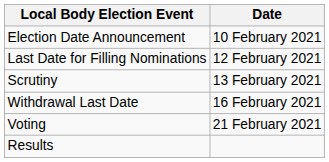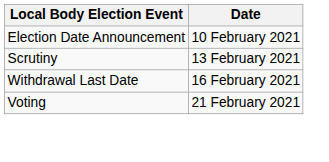- row: Last Date for Filling Nominations | 12 February 2021
- row: Results
